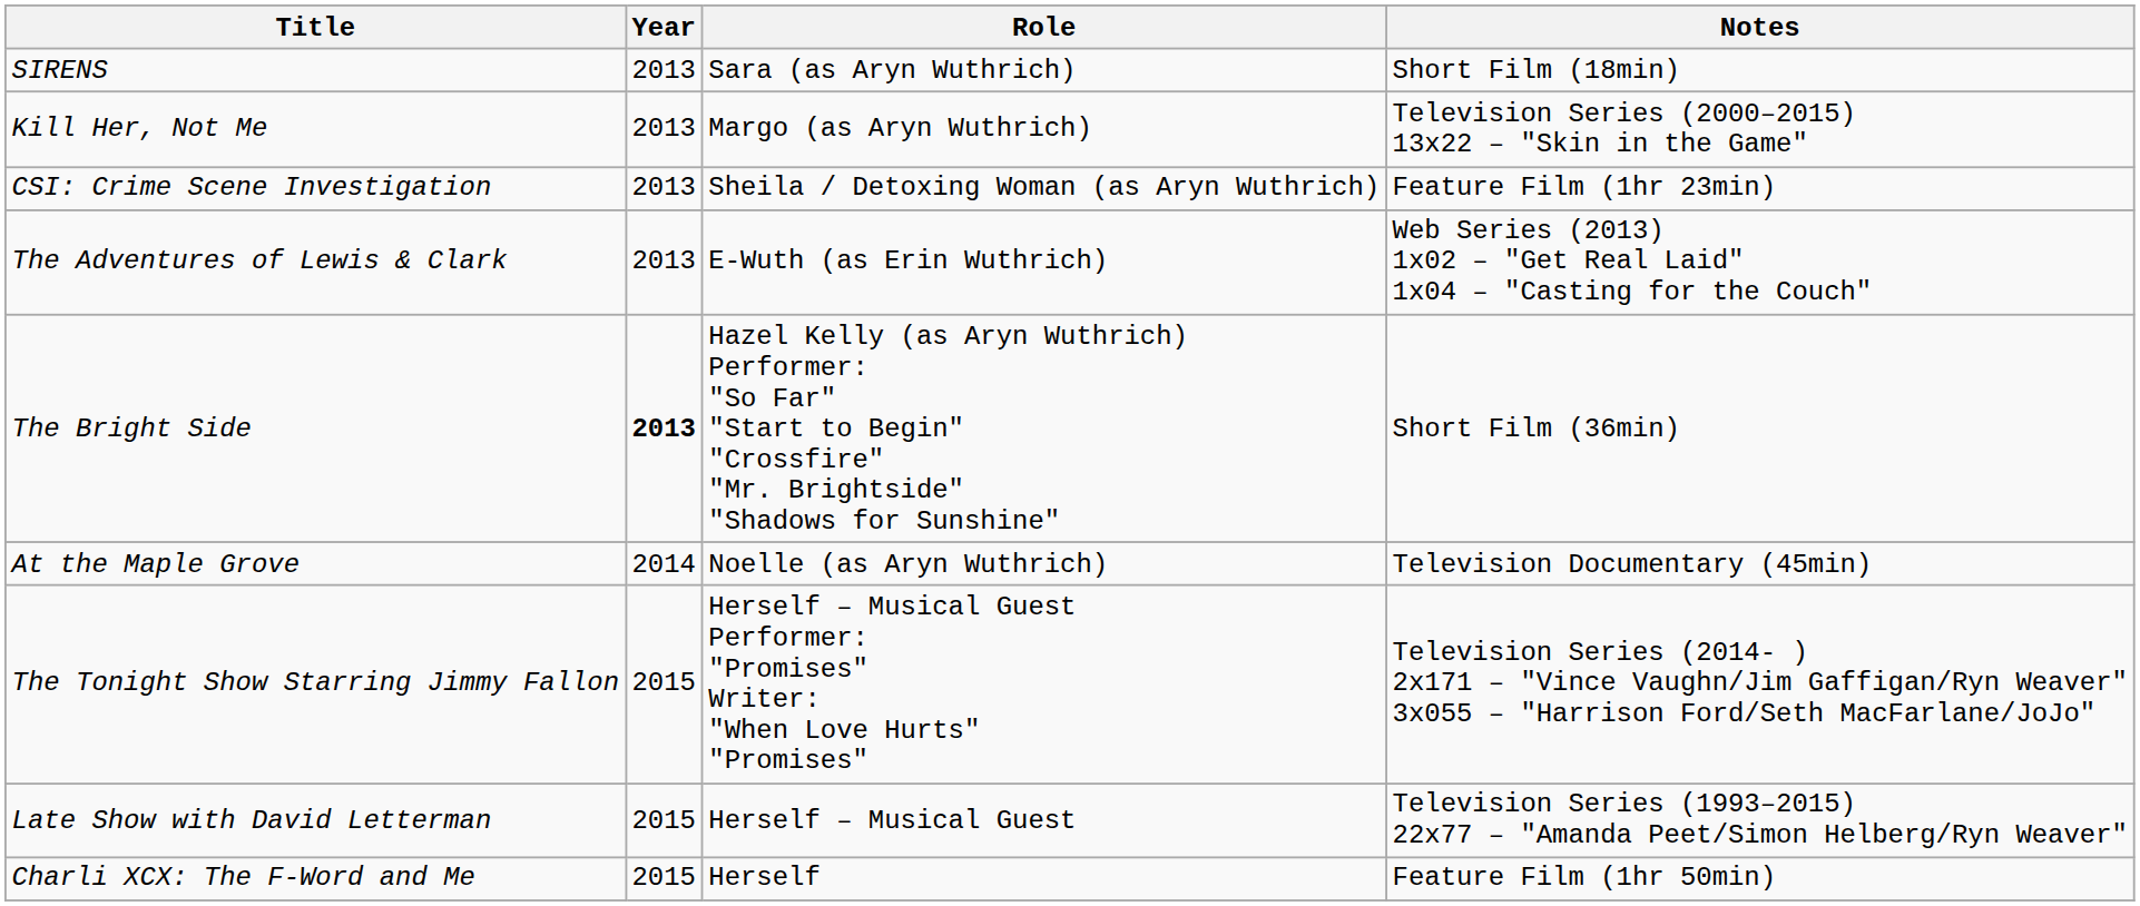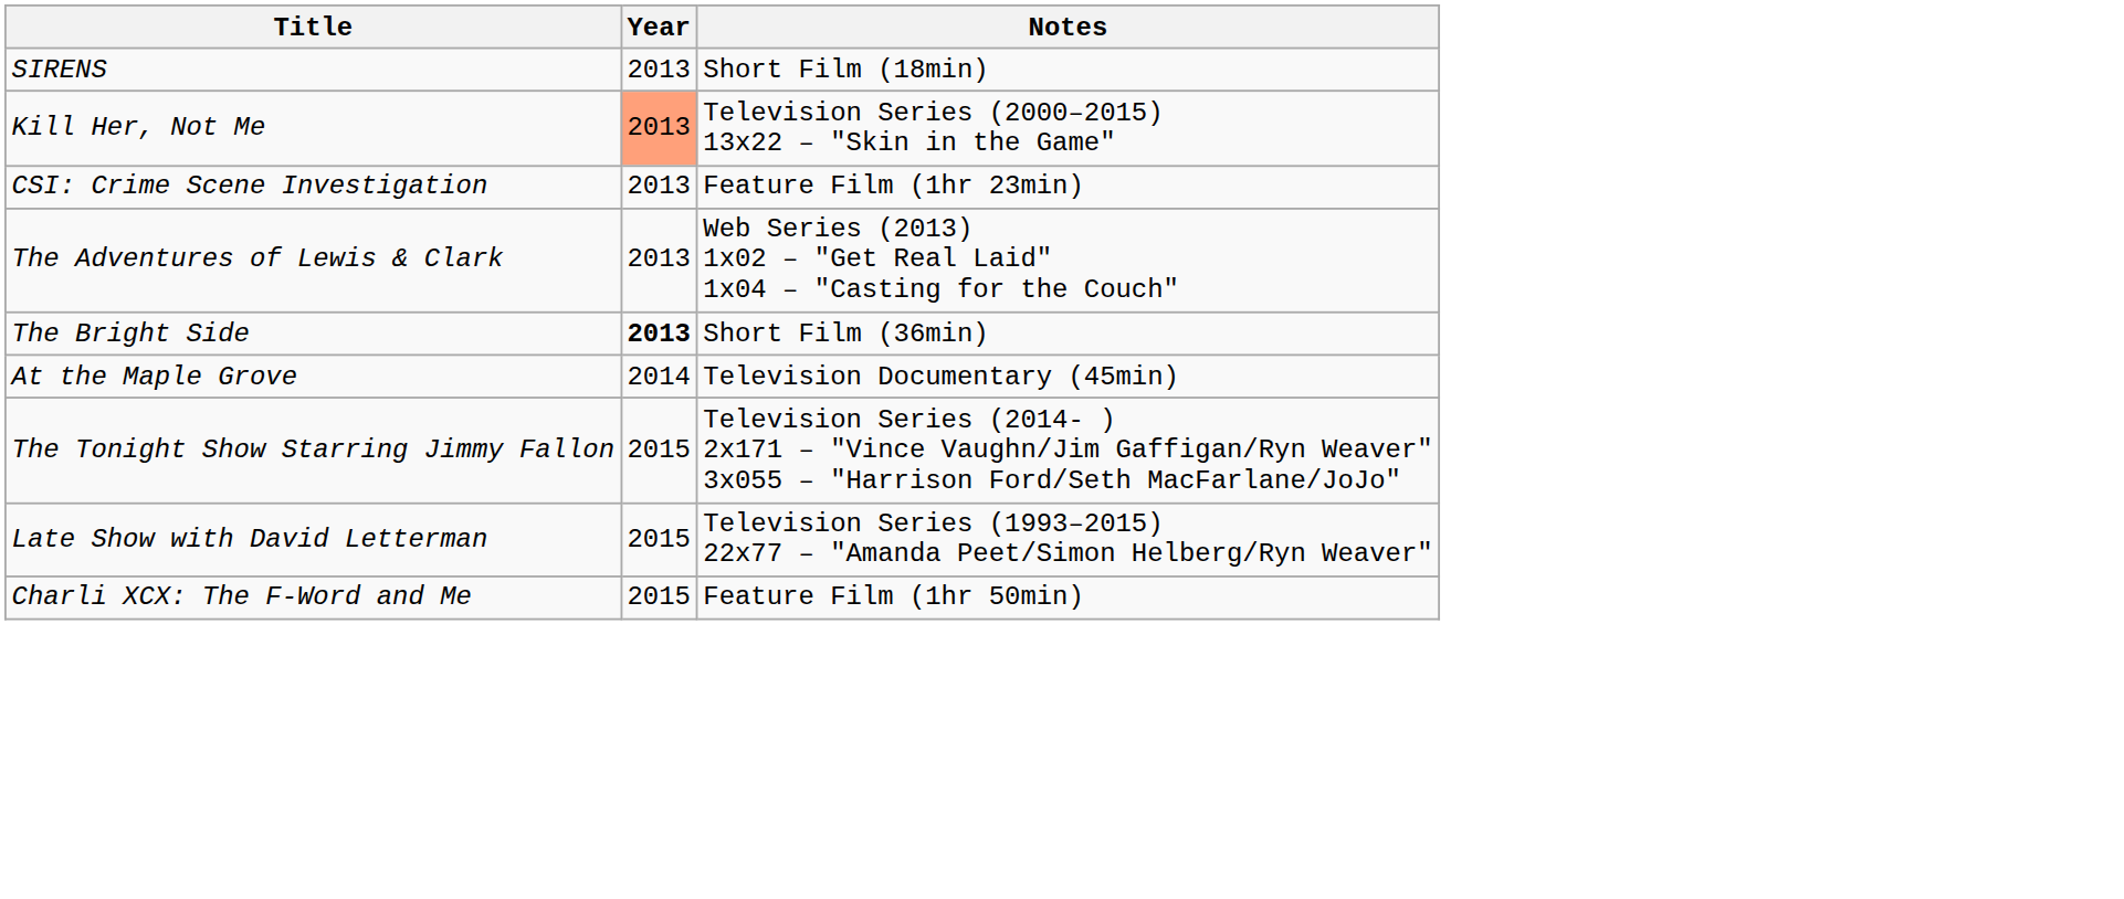- column: Role | Sara (as Aryn Wuthrich) | Margo (as Aryn Wuthrich) | Sheila / Detoxing Woman (as Aryn Wuthrich) | E-Wuth (as Erin Wuthrich) | Hazel Kelly (as Aryn Wuthrich) Performer: "So Far" "Start to Begin" "Crossfire" "Mr. Brightside" "Shadows for Sunshine" | Noelle (as Aryn Wuthrich) | Herself – Musical Guest Performer: "Promises" Writer: "When Love Hurts" "Promises" | Herself – Musical Guest | Herself
Kill Her, Not Me | Year: no background -> lightsalmon background
